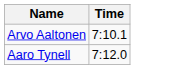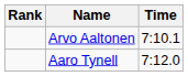+ column: Rank
